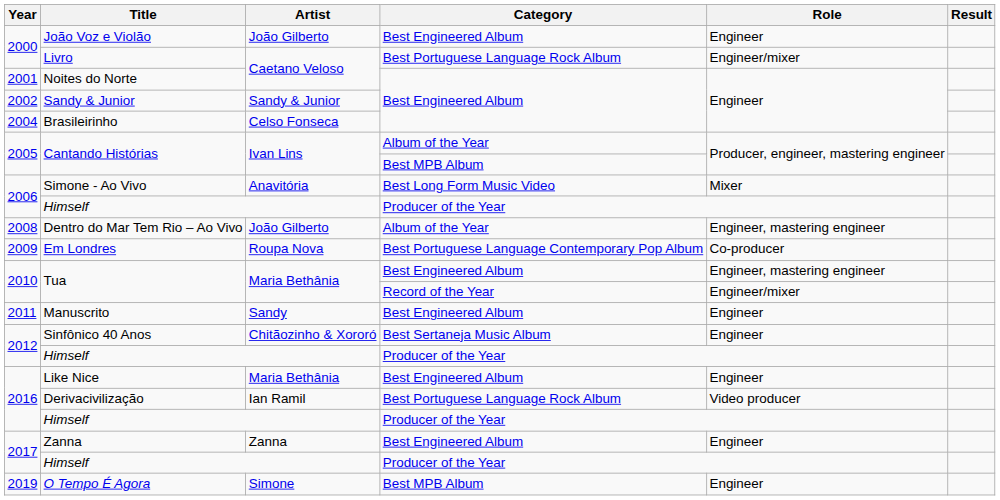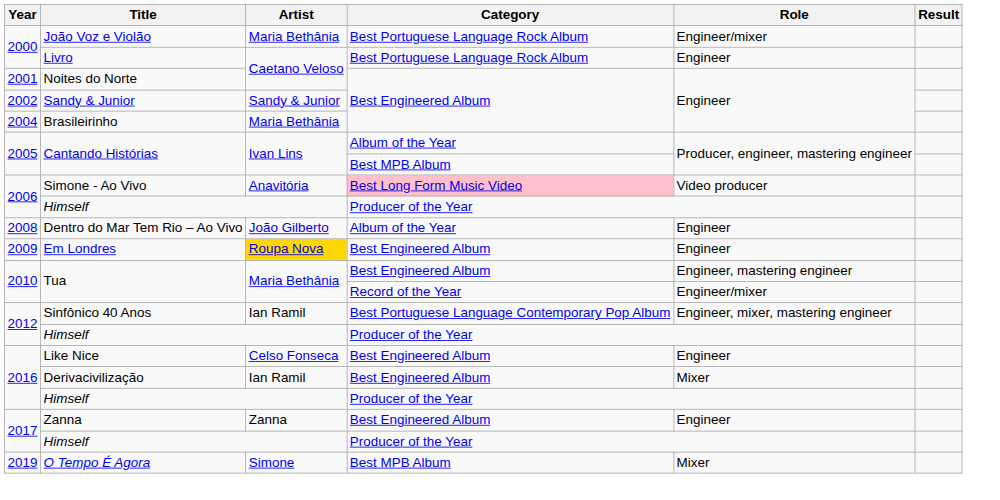João Voz e Violão | Artist: João Gilberto -> Maria Bethânia
João Voz e Violão | Category: Best Engineered Album -> Best Portuguese Language Rock Album
João Voz e Violão | Role: Engineer -> Engineer/mixer
Livro | Role: Engineer/mixer -> Engineer
Brasileirinho | Artist: Celso Fonseca -> Maria Bethânia
Simone - Ao Vivo | Category: no background -> pink background
Simone - Ao Vivo | Role: Mixer -> Video producer
Dentro do Mar Tem Rio – Ao Vivo | Role: Engineer, mastering engineer -> Engineer
Em Londres | Artist: no background -> gold background
Em Londres | Category: Best Portuguese Language Contemporary Pop Album -> Best Engineered Album
Em Londres | Role: Co-producer -> Engineer
- row: 2011 | Manuscrito | Sandy | Best Engineered Album | Engineer
Sinfônico 40 Anos | Artist: Chitãozinho & Xororó -> Ian Ramil
Sinfônico 40 Anos | Category: Best Sertaneja Music Album -> Best Portuguese Language Contemporary Pop Album
Sinfônico 40 Anos | Role: Engineer -> Engineer, mixer, mastering engineer
Like Nice | Artist: Maria Bethânia -> Celso Fonseca
Derivacivilização | Category: Best Portuguese Language Rock Album -> Best Engineered Album
Derivacivilização | Role: Video producer -> Mixer
O Tempo É Agora | Role: Engineer -> Mixer
